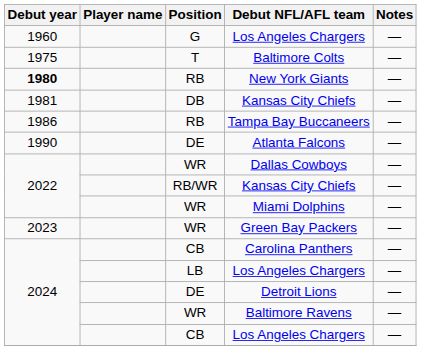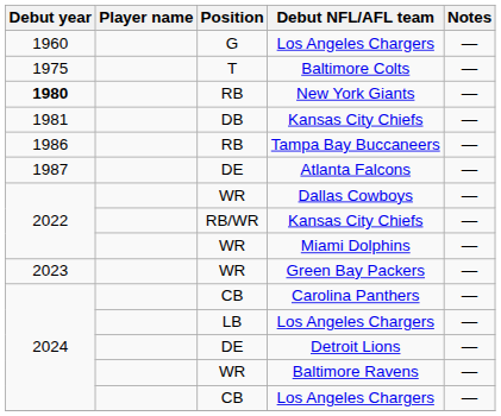Atlanta Falcons | Debut year: 1990 -> 1987
